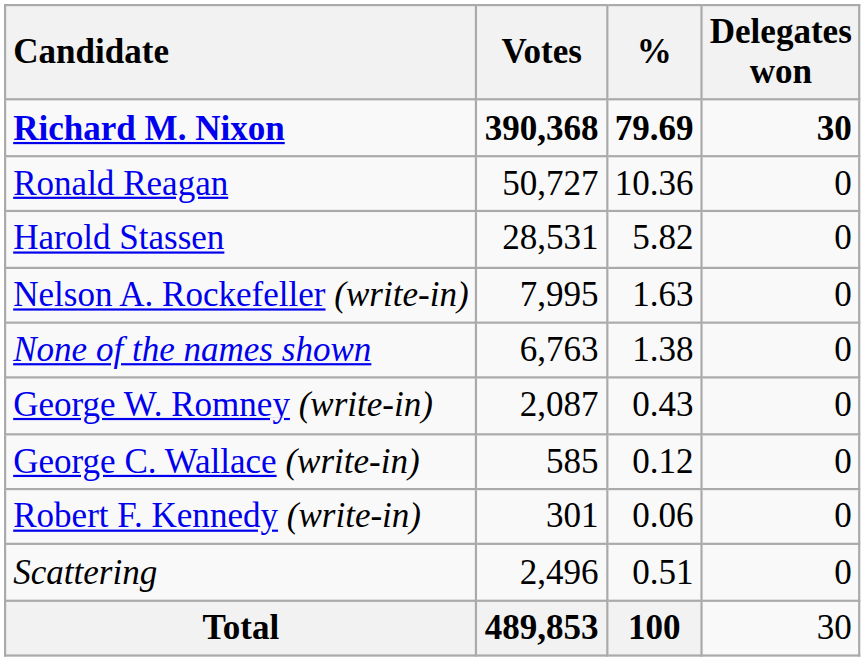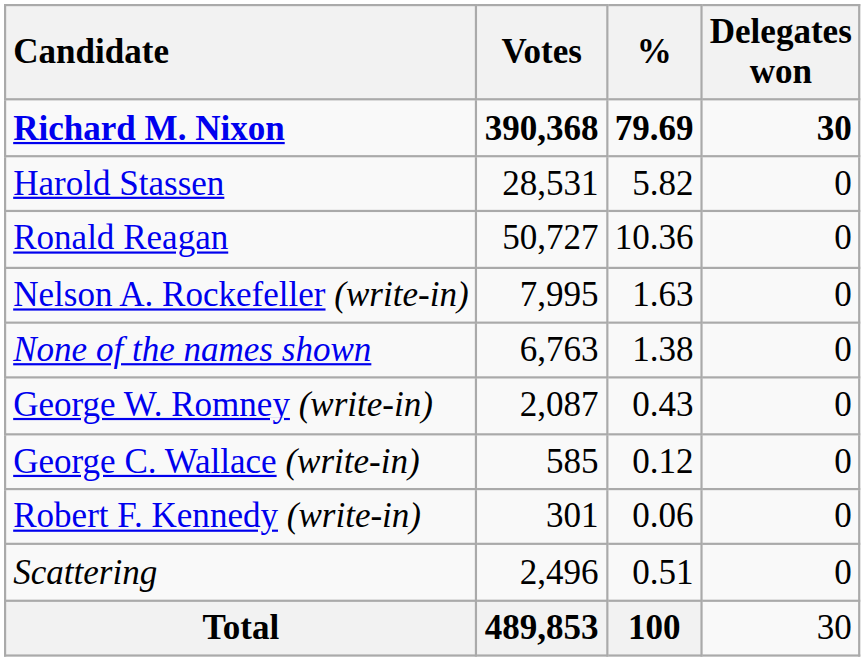rows swapped: Ronald Reagan <-> Harold Stassen
